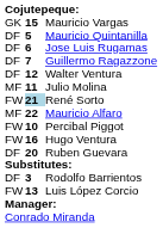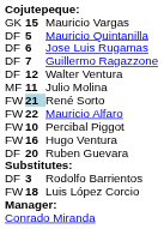Mauricio Alfaro | column 1: MF -> FW
Luis López Corcio | column 2: 13 -> 18
